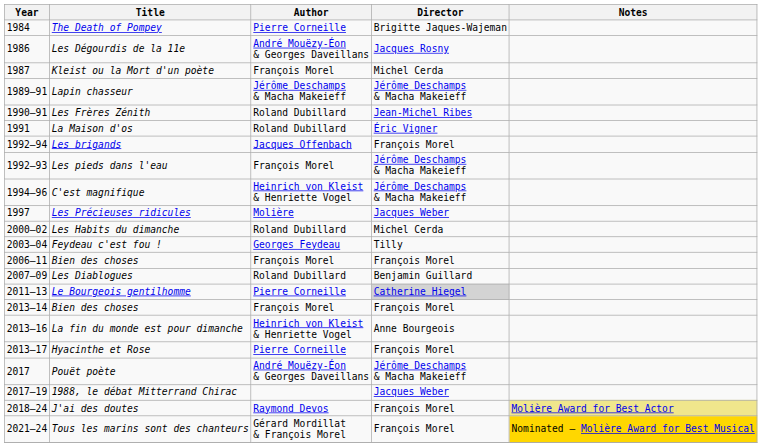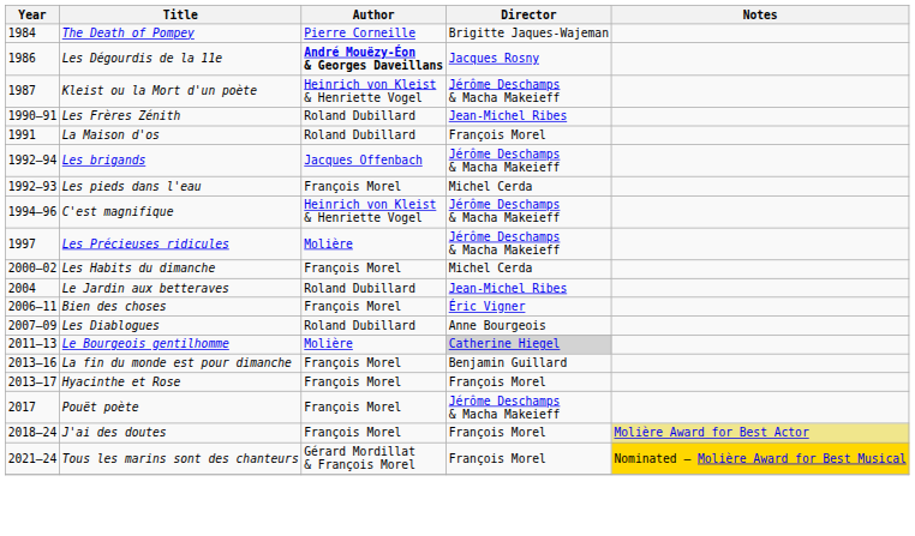Les Dégourdis de la 11e | Author: normal -> bold
Kleist ou la Mort d'un poète | Author: François Morel -> Heinrich von Kleist & Henriette Vogel
Kleist ou la Mort d'un poète | Director: Michel Cerda -> Jérôme Deschamps & Macha Makeieff
- row: 1989–91 | Lapin chasseur | Jérôme Deschamps & Macha Makeieff | Jérôme Deschamps & Macha Makeieff
La Maison d'os | Director: Éric Vigner -> François Morel
Les brigands | Director: François Morel -> Jérôme Deschamps & Macha Makeieff
Les pieds dans l'eau | Director: Jérôme Deschamps & Macha Makeieff -> Michel Cerda
Les Précieuses ridicules | Director: Jacques Weber -> Jérôme Deschamps & Macha Makeieff
Les Habits du dimanche | Author: Roland Dubillard -> François Morel
- row: 2003–04 | Feydeau c'est fou ! | Georges Feydeau | Tilly
+ row: 2004 | Le Jardin aux betteraves | Roland Dubillard | Jean-Michel Ribes
2006–11 / Bien des choses | Director: François Morel -> Éric Vigner
Les Diablogues | Director: Benjamin Guillard -> Anne Bourgeois
Le Bourgeois gentilhomme | Author: Pierre Corneille -> Molière
- row: 2013–14 | Bien des choses | François Morel | François Morel
La fin du monde est pour dimanche | Author: Heinrich von Kleist & Henriette Vogel -> François Morel
La fin du monde est pour dimanche | Director: Anne Bourgeois -> Benjamin Guillard
Hyacinthe et Rose | Author: Pierre Corneille -> François Morel
Pouët poète | Author: André Mouëzy-Éon & Georges Daveillans -> François Morel
- row: 2017–19 | 1988, le débat Mitterrand Chirac | Jacques Weber
J'ai des doutes | Author: Raymond Devos -> François Morel
